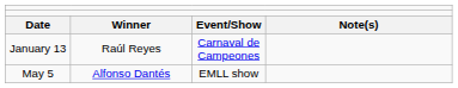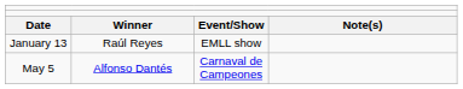January 13 | column 3: Carnaval de Campeones -> EMLL show
May 5 | column 3: EMLL show -> Carnaval de Campeones
